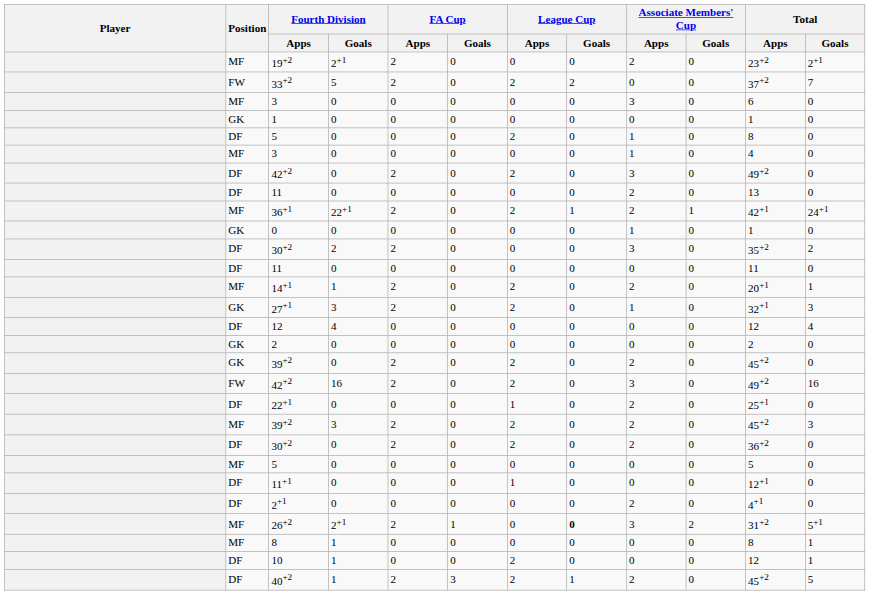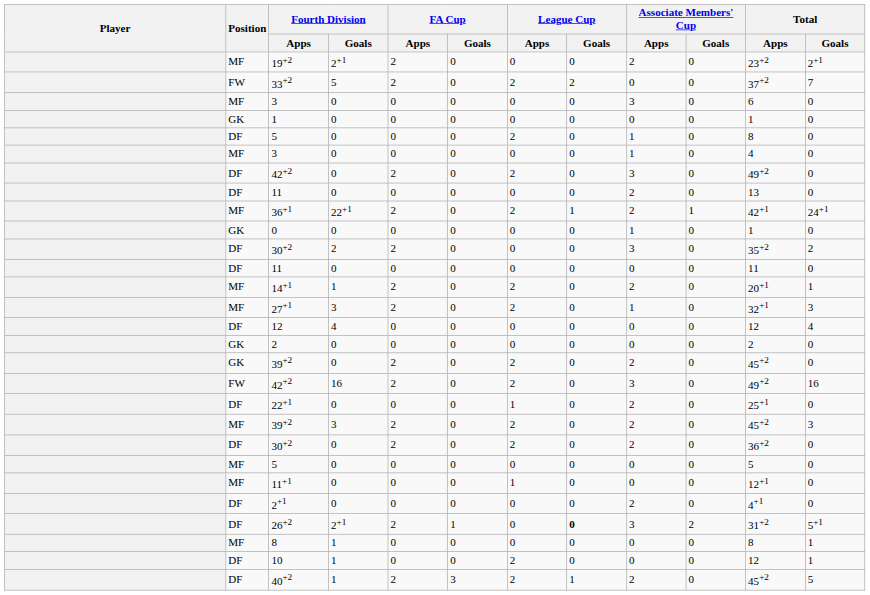27+1 | Position: GK -> MF
11+1 | Position: DF -> MF
26+2 | Position: MF -> DF
